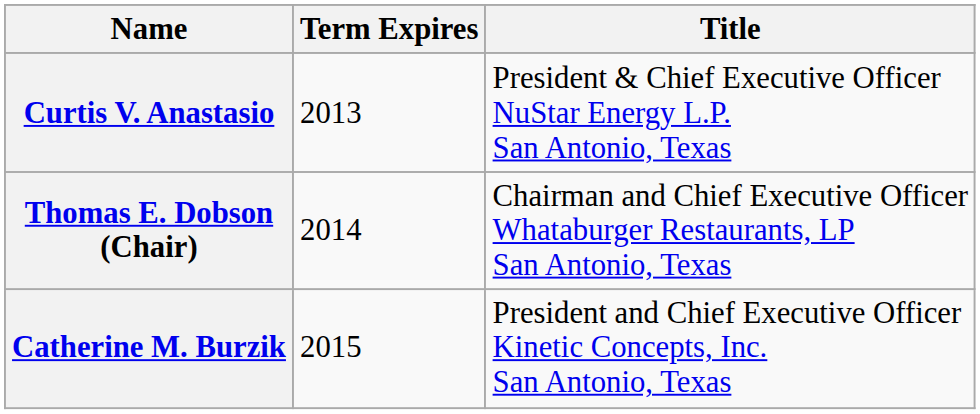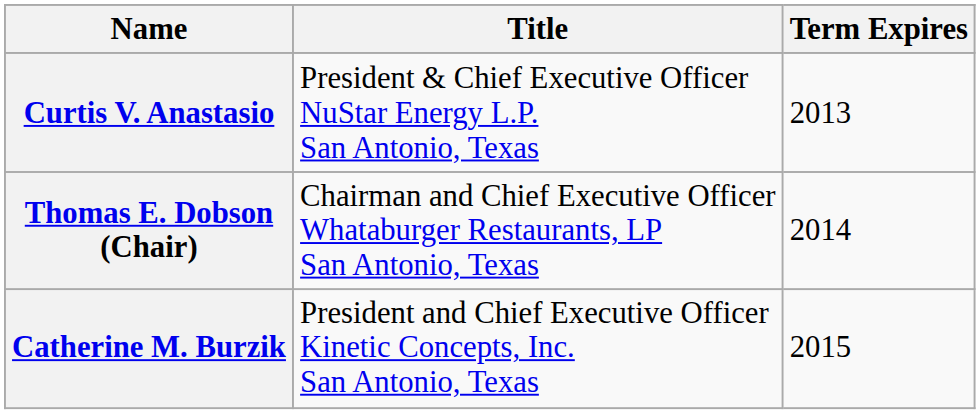columns swapped: Title <-> Term Expires
